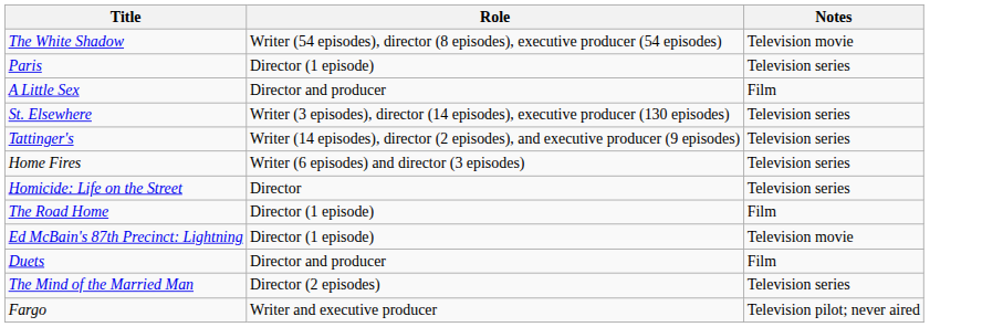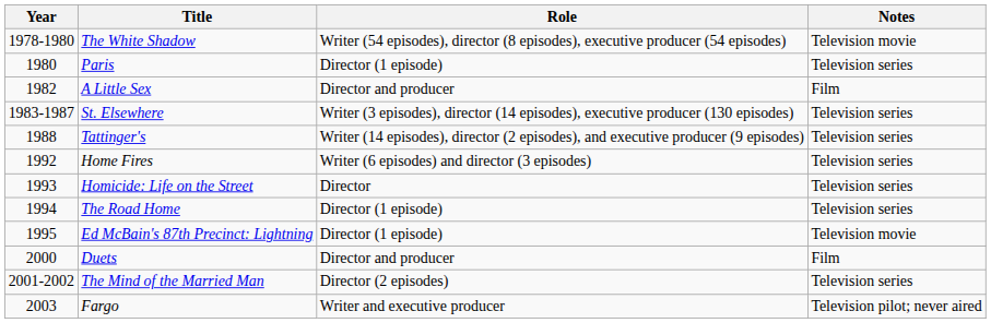+ column: Year | 1978-1980 | 1980 | 1982 | 1983-1987 | 1988 | 1992 | 1993 | 1994 | 1995 | 2000 | 2001-2002 | 2003
The Road Home | Notes: Film -> Television series
